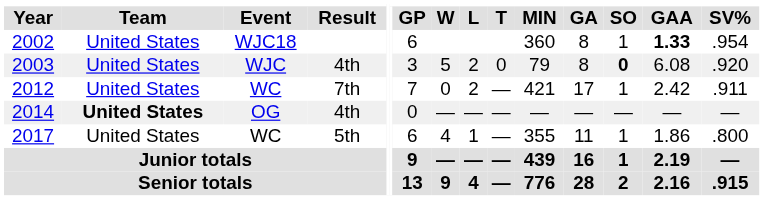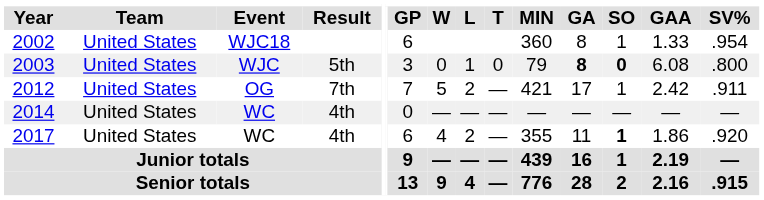2002 | GAA: bold -> normal
2003 | Result: 4th -> 5th
2003 | W: 5 -> 0
2003 | L: 2 -> 1
2003 | GA: normal -> bold
2003 | SV%: .920 -> .800
2012 | Event: WC -> OG
2012 | W: 0 -> 5
2014 | Team: bold -> normal
2014 | Event: OG -> WC
2017 | Result: 5th -> 4th
2017 | L: 1 -> 2
2017 | SO: normal -> bold
2017 | SV%: .800 -> .920
